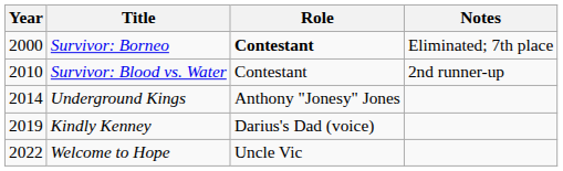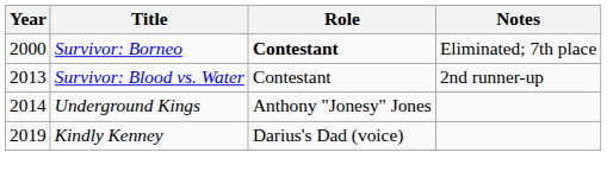Survivor: Blood vs. Water | Year: 2010 -> 2013
- row: 2022 | Welcome to Hope | Uncle Vic
